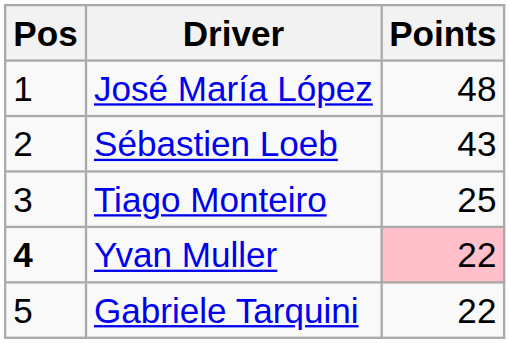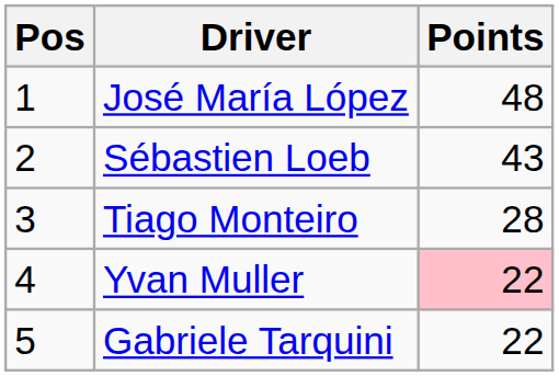Tiago Monteiro | Points: 25 -> 28
Yvan Muller | Pos: bold -> normal
